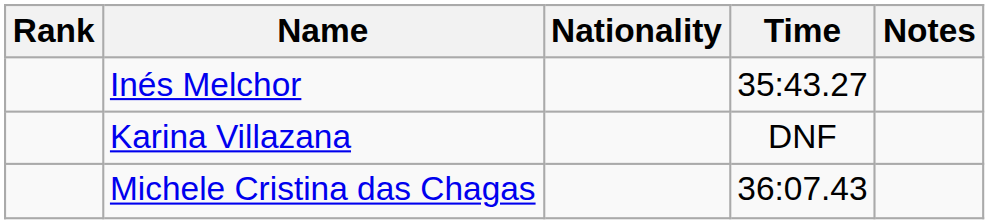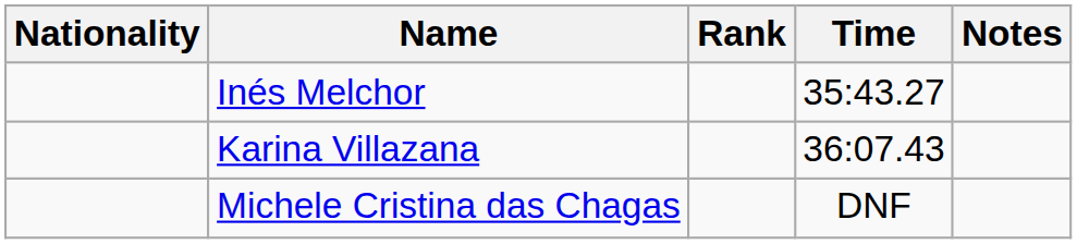columns swapped: Rank <-> Nationality
Karina Villazana | Time: DNF -> 36:07.43
Michele Cristina das Chagas | Time: 36:07.43 -> DNF
